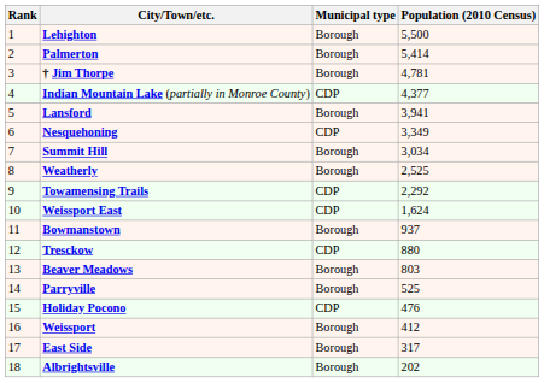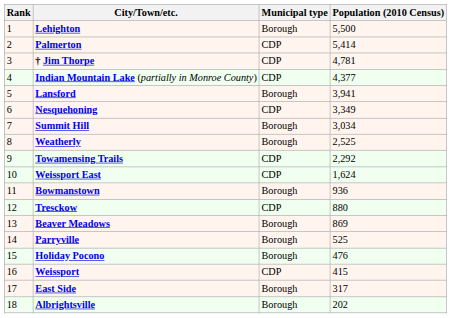Palmerton | Municipal type: Borough -> CDP
† Jim Thorpe | Municipal type: Borough -> CDP
Bowmanstown | Population (2010 Census): 937 -> 936
Beaver Meadows | Population (2010 Census): 803 -> 869
Holiday Pocono | Municipal type: CDP -> Borough
Weissport | Municipal type: Borough -> CDP
Weissport | Population (2010 Census): 412 -> 415
